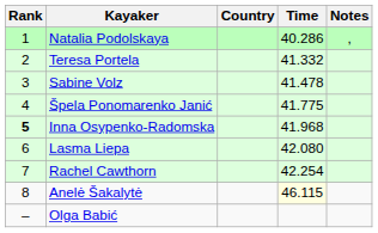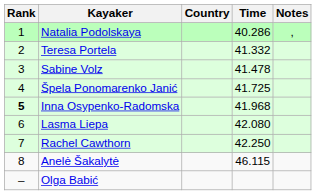Špela Ponomarenko Janić | Time: 41.775 -> 41.725
Rachel Cawthorn | Time: 42.254 -> 42.250
Anelė Šakalytė | Time: lightyellow background -> no background
